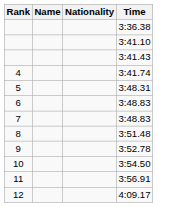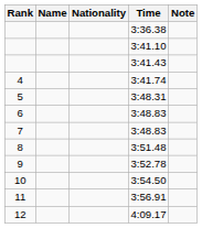+ column: Note
